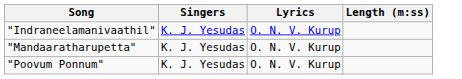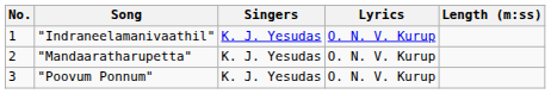+ column: No. | 1 | 2 | 3
